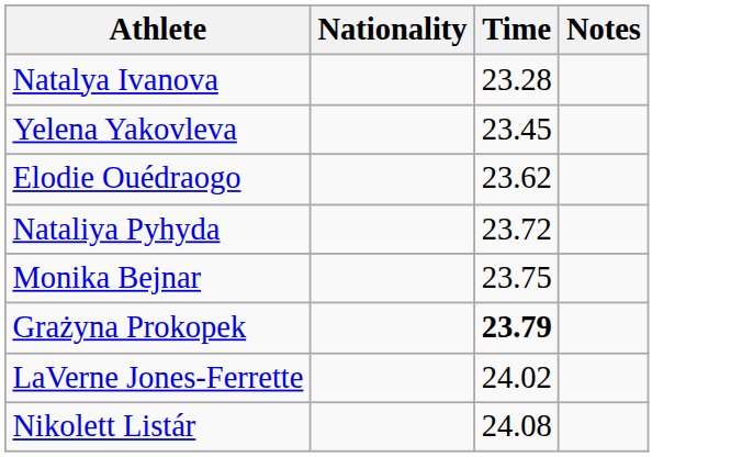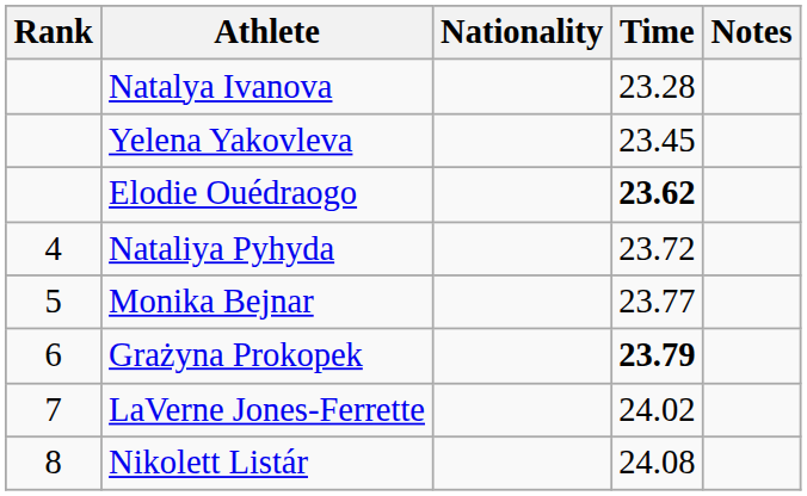+ column: Rank | 4 | 5 | 6 | 7 | 8
Elodie Ouédraogo | Time: normal -> bold
Monika Bejnar | Time: 23.75 -> 23.77
